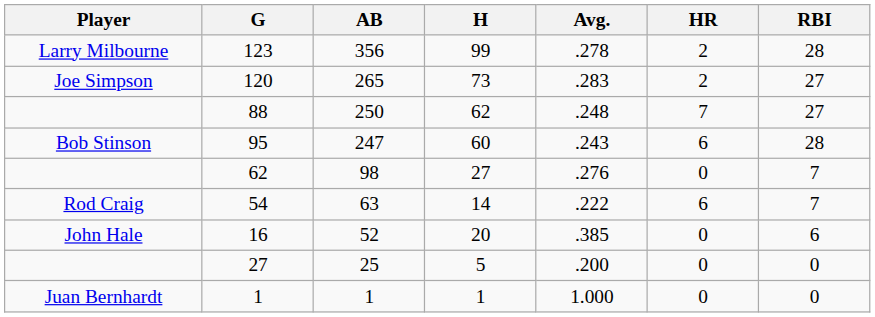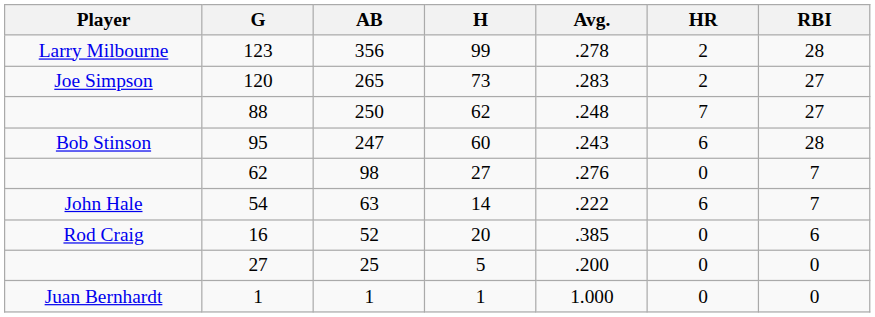54 | Player: Rod Craig -> John Hale
16 | Player: John Hale -> Rod Craig
